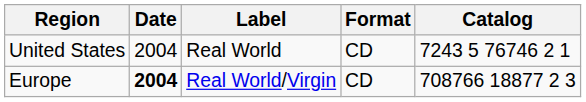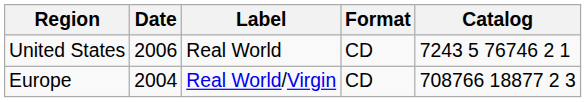United States | Date: 2004 -> 2006
Europe | Date: bold -> normal
